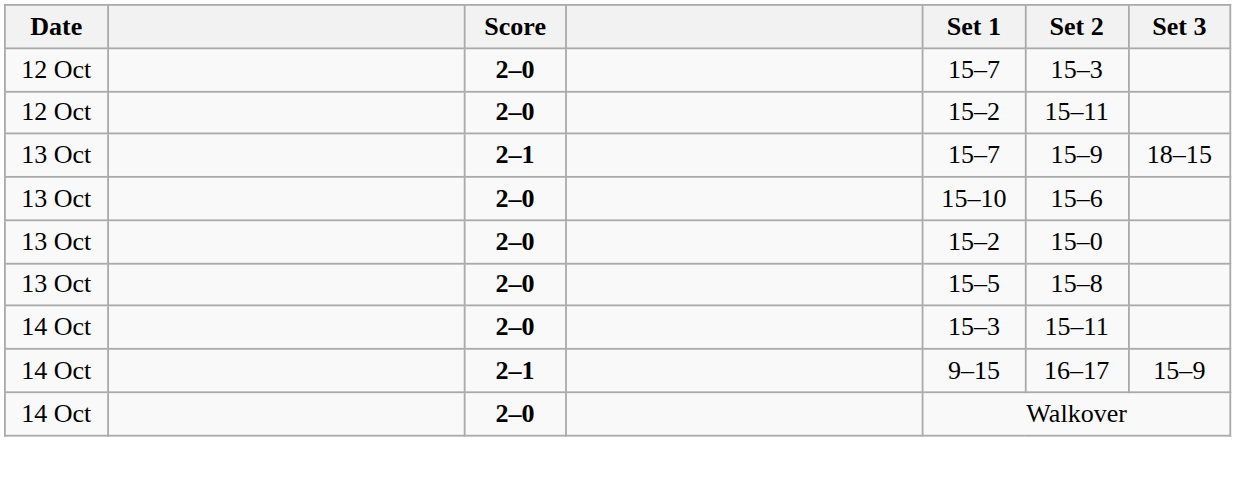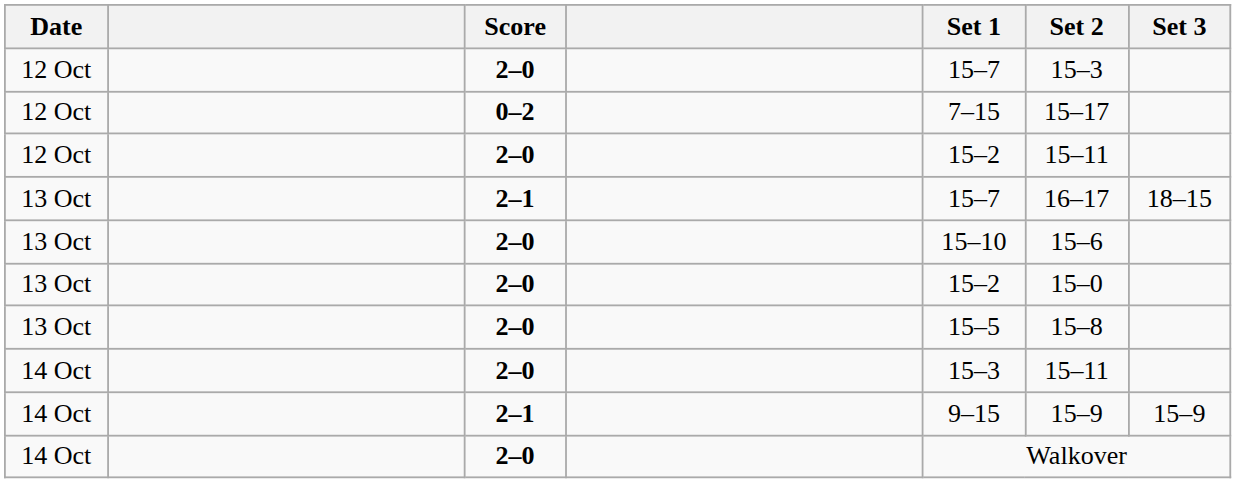+ row: 12 Oct | 0–2 | 7–15 | 15–17
13 Oct / 2–1 | Set 2: 15–9 -> 16–17
14 Oct / 2–1 | Set 2: 16–17 -> 15–9
